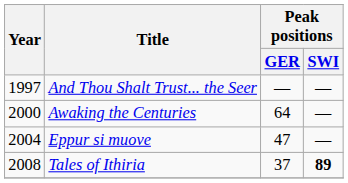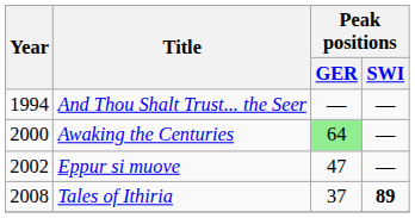And Thou Shalt Trust... the Seer | Year: 1997 -> 1994
Awaking the Centuries | Peak positions / GER: no background -> lightgreen background
Eppur si muove | Year: 2004 -> 2002
